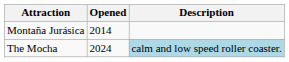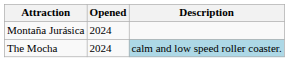Montaña Jurásica | Opened: 2014 -> 2024
